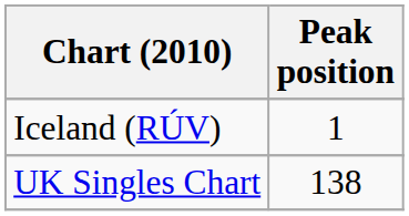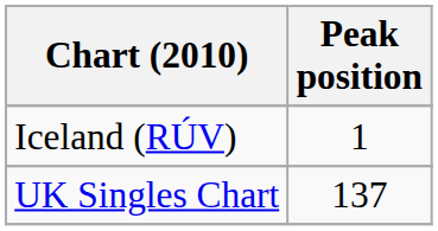UK Singles Chart | Peak position: 138 -> 137
